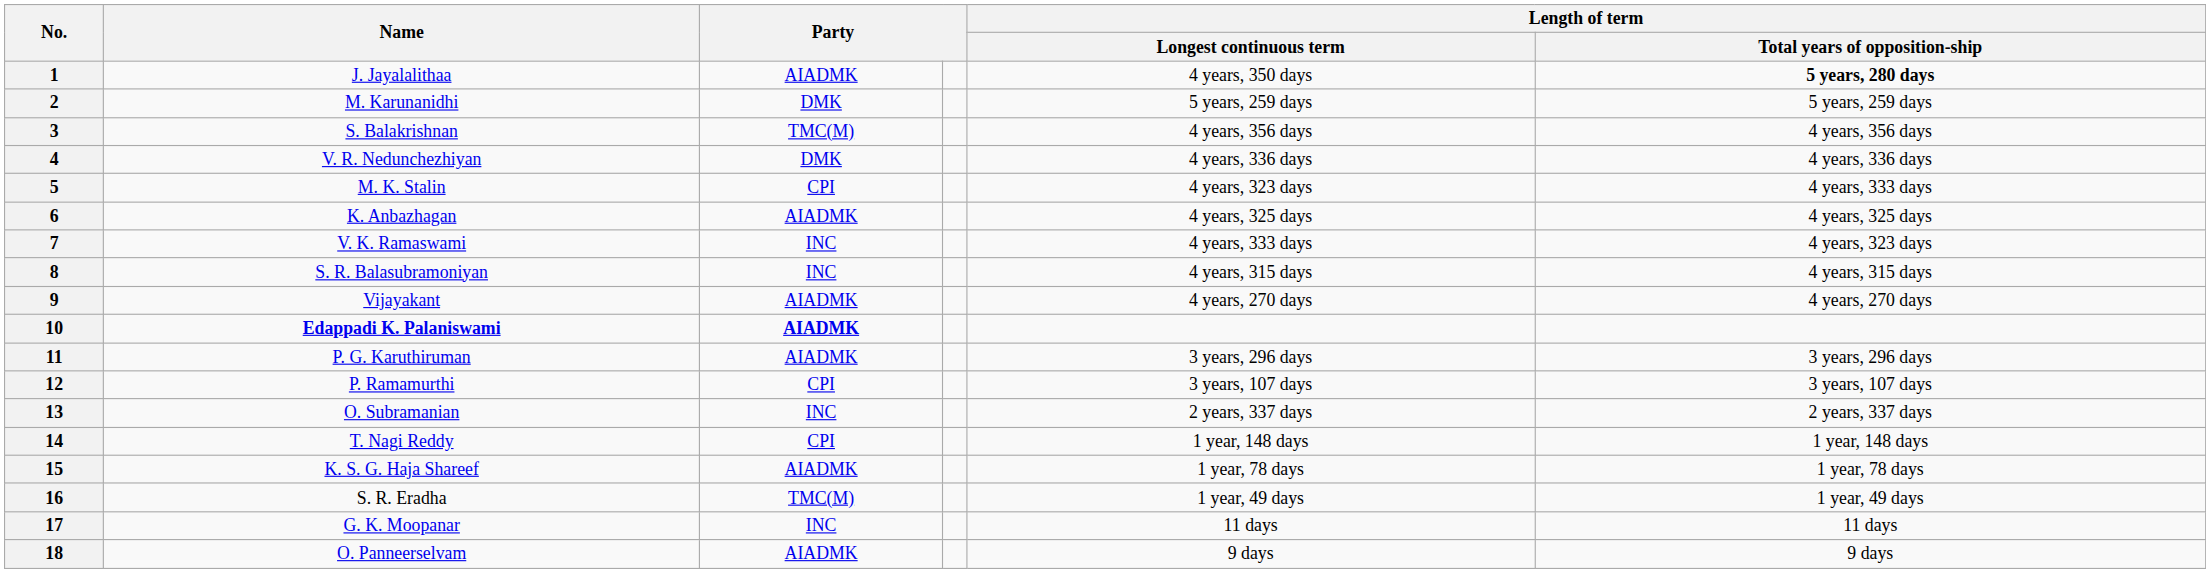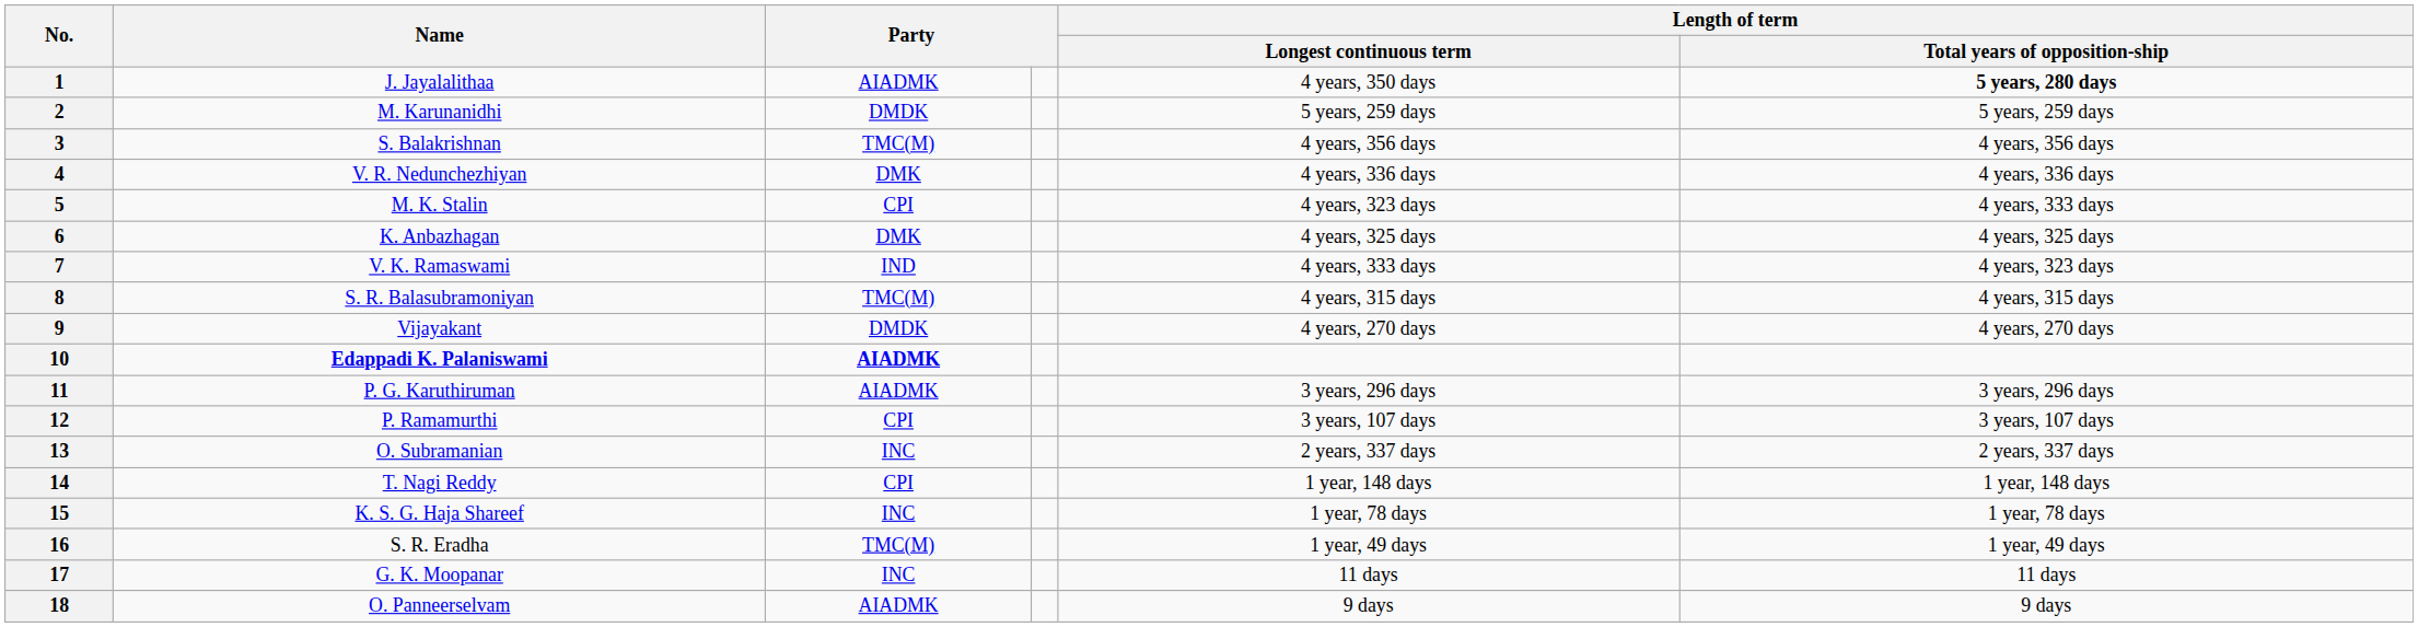2 | column 3: DMK -> DMDK
6 | column 3: AIADMK -> DMK
7 | column 3: INC -> IND
8 | column 3: INC -> TMC(M)
9 | column 3: AIADMK -> DMDK
15 | column 3: AIADMK -> INC
